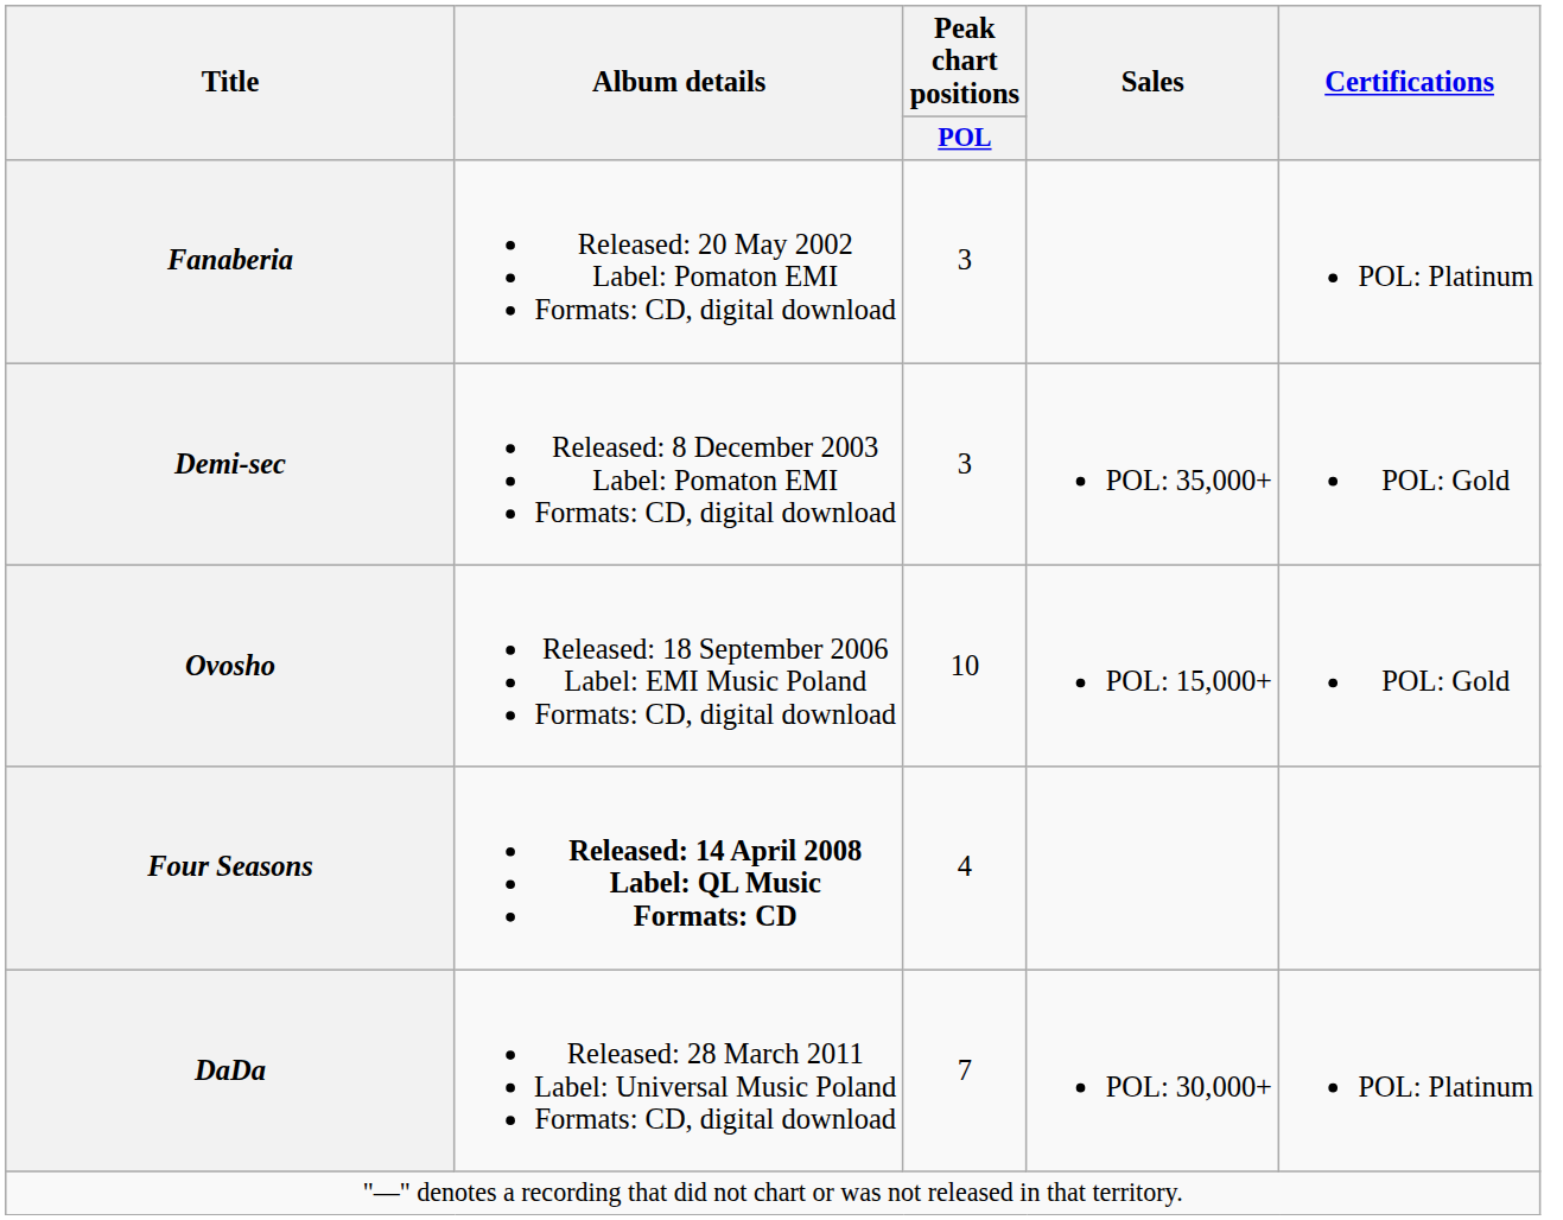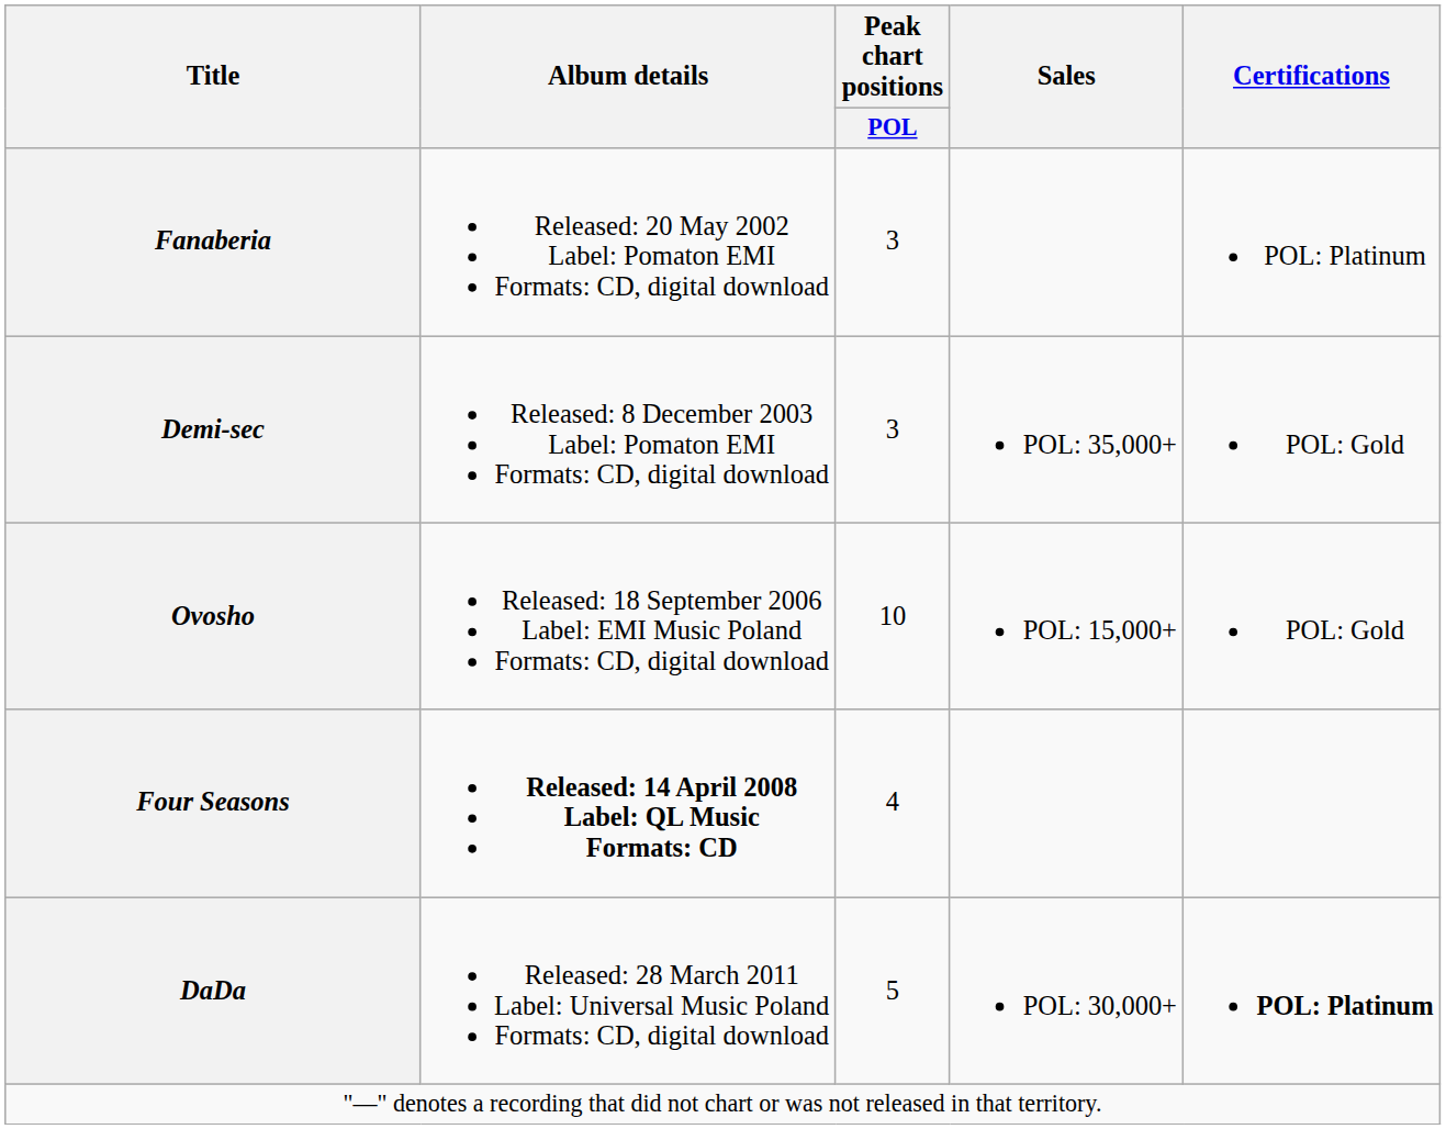DaDa | Peak chart positions / POL: 7 -> 5
DaDa | Certifications: normal -> bold
